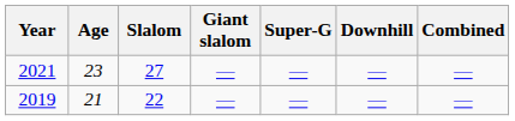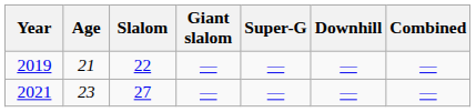rows swapped: 2019 <-> 2021
